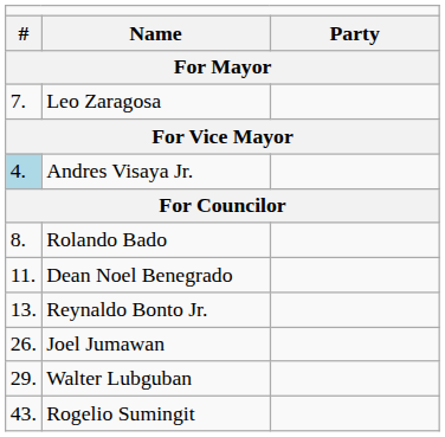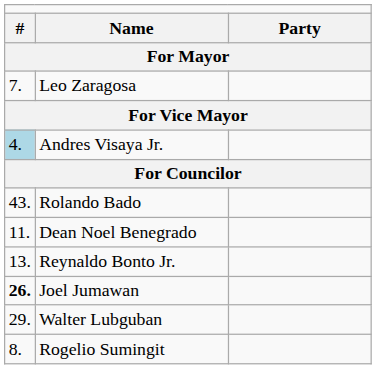Rolando Bado | column 1: 8. -> 43.
Joel Jumawan | column 1: normal -> bold
Rogelio Sumingit | column 1: 43. -> 8.
